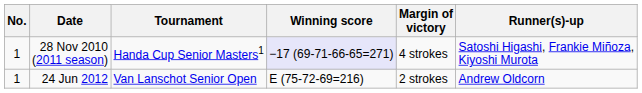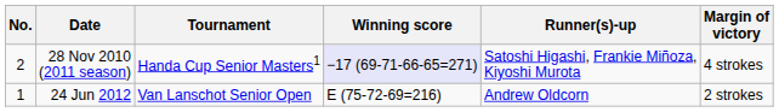columns swapped: Margin of victory <-> Runner(s)-up
28 Nov 2010 (2011 season) | No.: 1 -> 2
